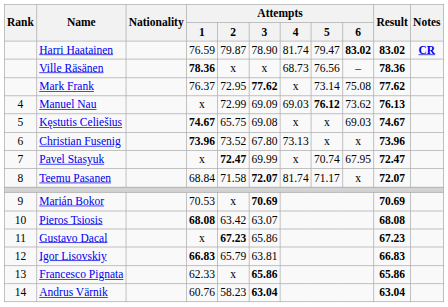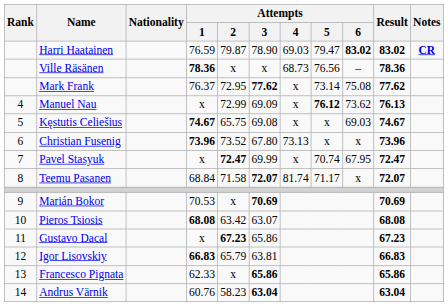Harri Haatainen | Attempts / 4: 81.74 -> 69.03
Manuel Nau | Attempts / 4: 69.03 -> x
